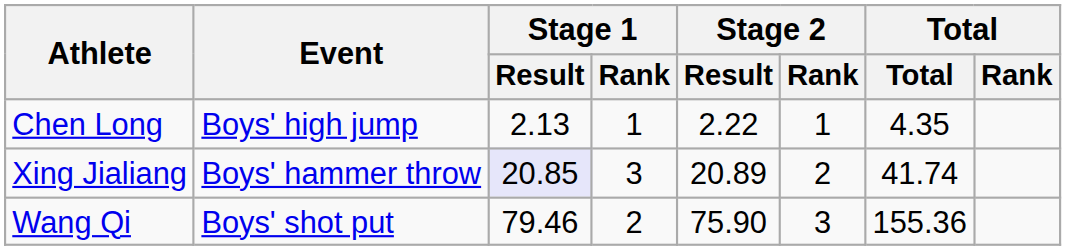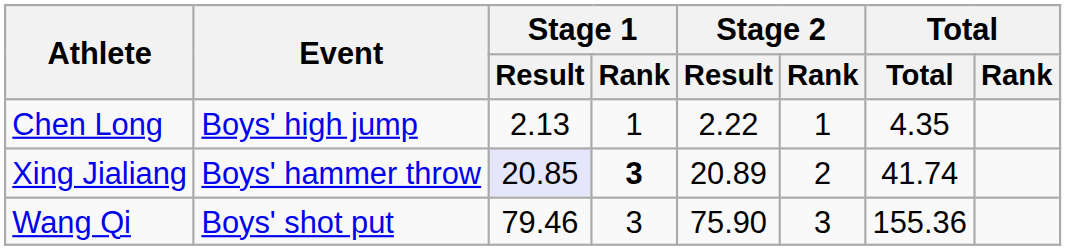Xing Jialiang | Stage 1 / Rank: normal -> bold
Wang Qi | Stage 1 / Rank: 2 -> 3
